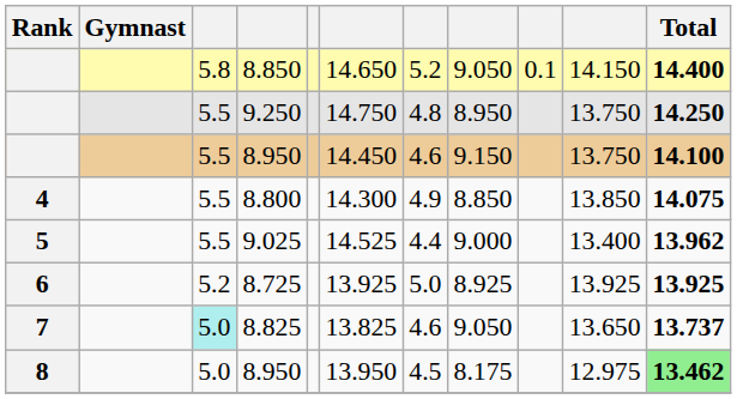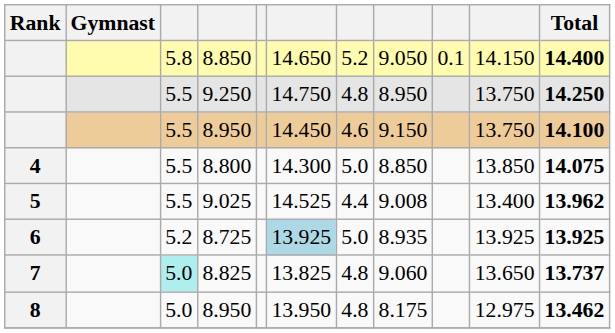8.800 | column 7: 4.9 -> 5.0
9.025 | column 8: 9.000 -> 9.008
8.725 | column 6: no background -> lightblue background
8.725 | column 8: 8.925 -> 8.935
8.825 | column 7: 4.6 -> 4.8
8.825 | column 8: 9.050 -> 9.060
8 / 8.950 | column 7: 4.5 -> 4.8
8 / 8.950 | Total: lightgreen background -> no background
